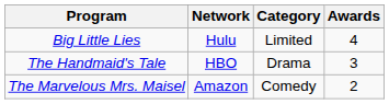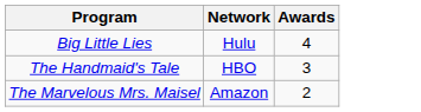- column: Category | Limited | Drama | Comedy
